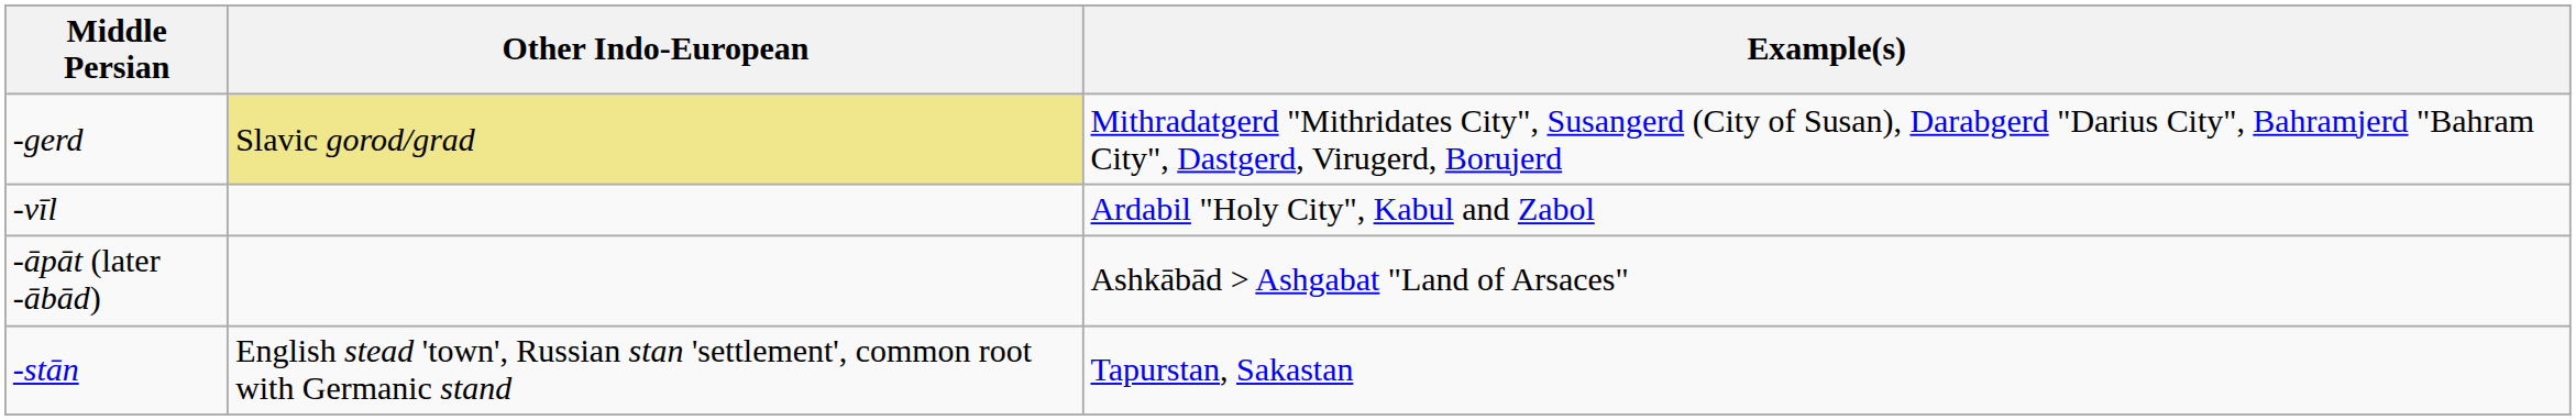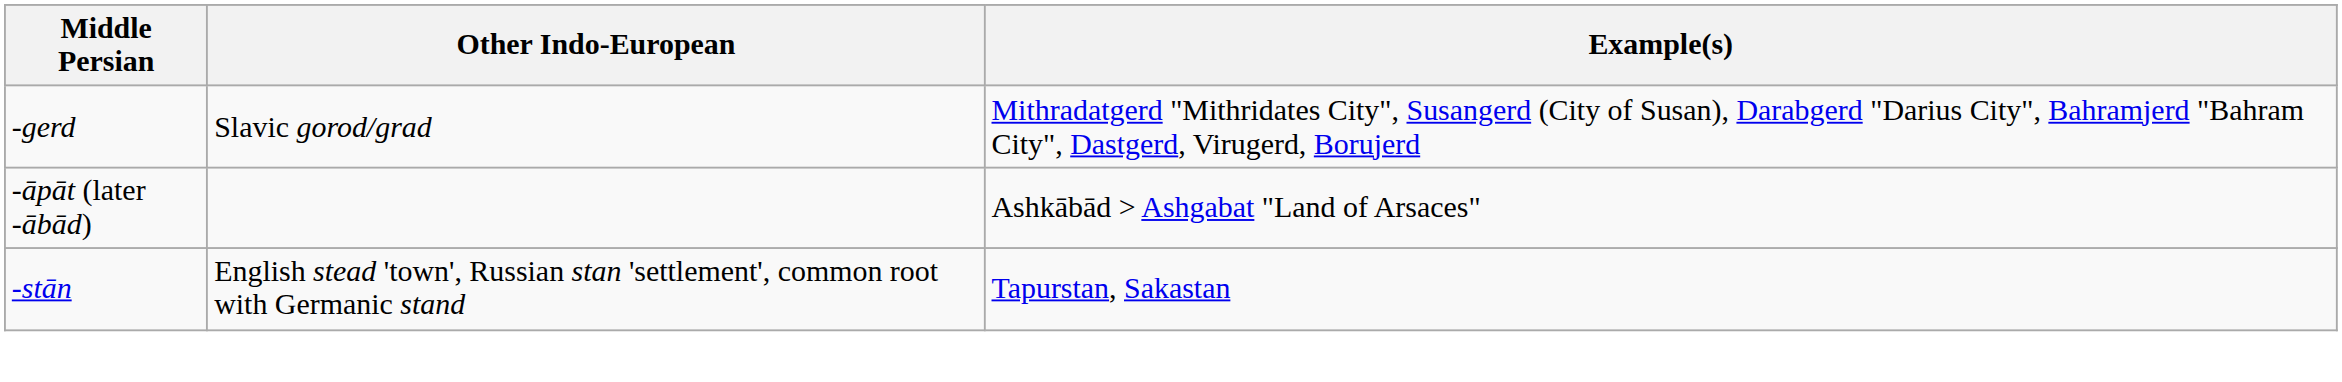-gerd | Other Indo-European: khaki background -> no background
- row: -vīl | Ardabil "Holy City", Kabul and Zabol
